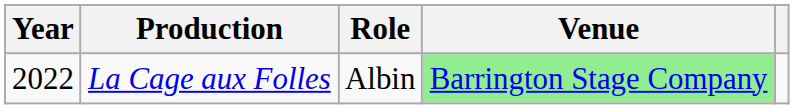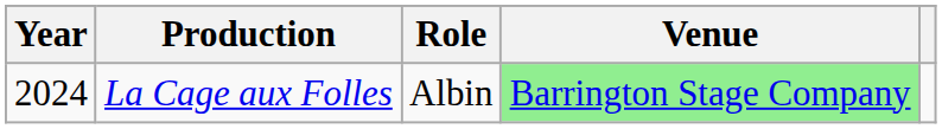La Cage aux Folles | Year: 2022 -> 2024
